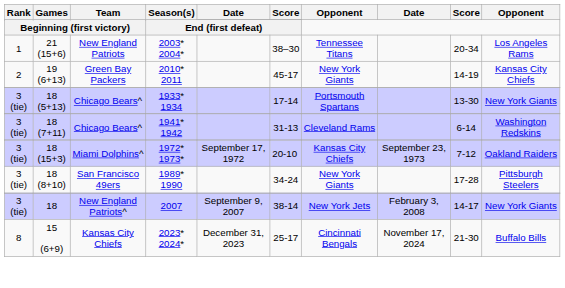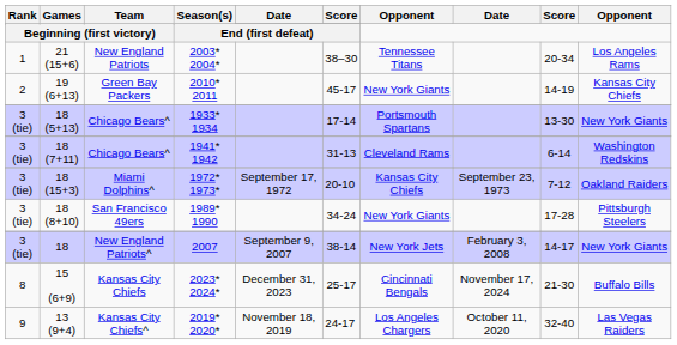+ row: 9 | 13 (9+4) | Kansas City Chiefs^ | 2019* 2020* | November 18, 2019 | 24-17 | Los Angeles Chargers | October 11, 2020 | 32-40 | Las Vegas Raiders
